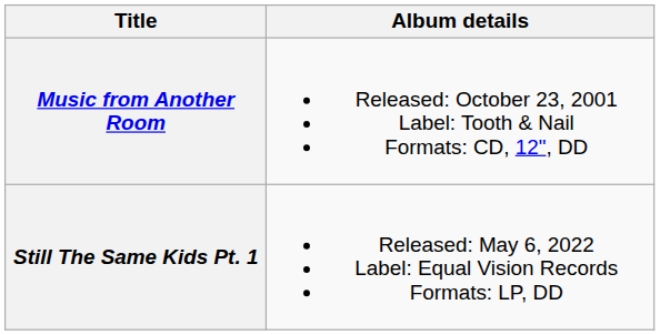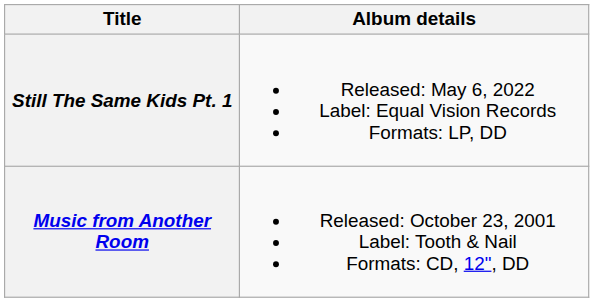rows swapped: Music from Another Room <-> Still The Same Kids Pt. 1
